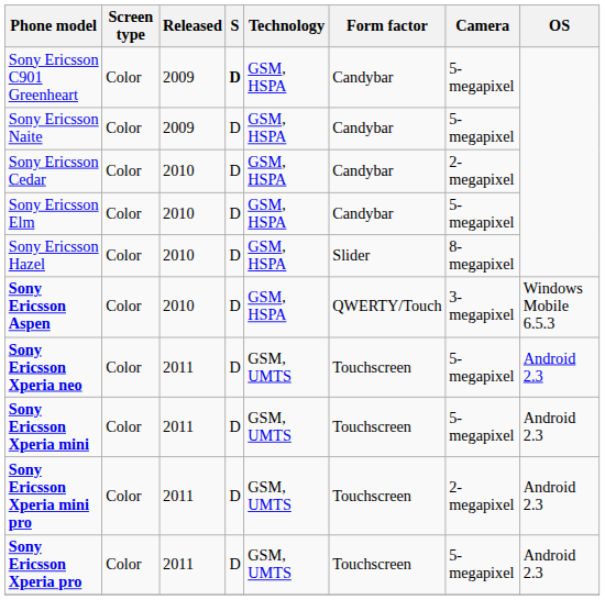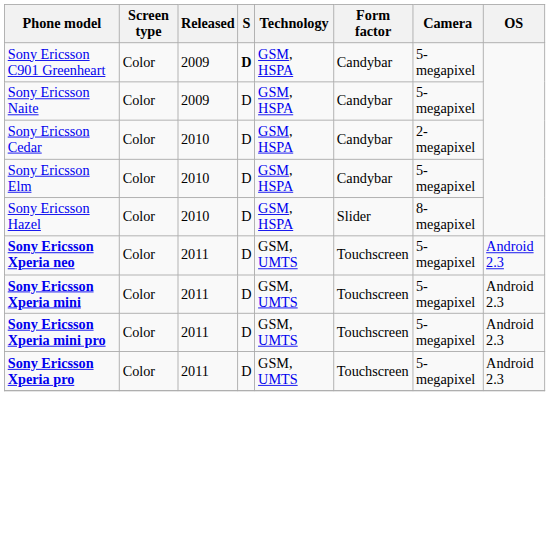- row: Sony Ericsson Aspen | Color | 2010 | D | GSM, HSPA | QWERTY/Touch | 3-megapixel | Windows Mobile 6.5.3
Sony Ericsson Xperia mini pro | Camera: 2-megapixel -> 5-megapixel
